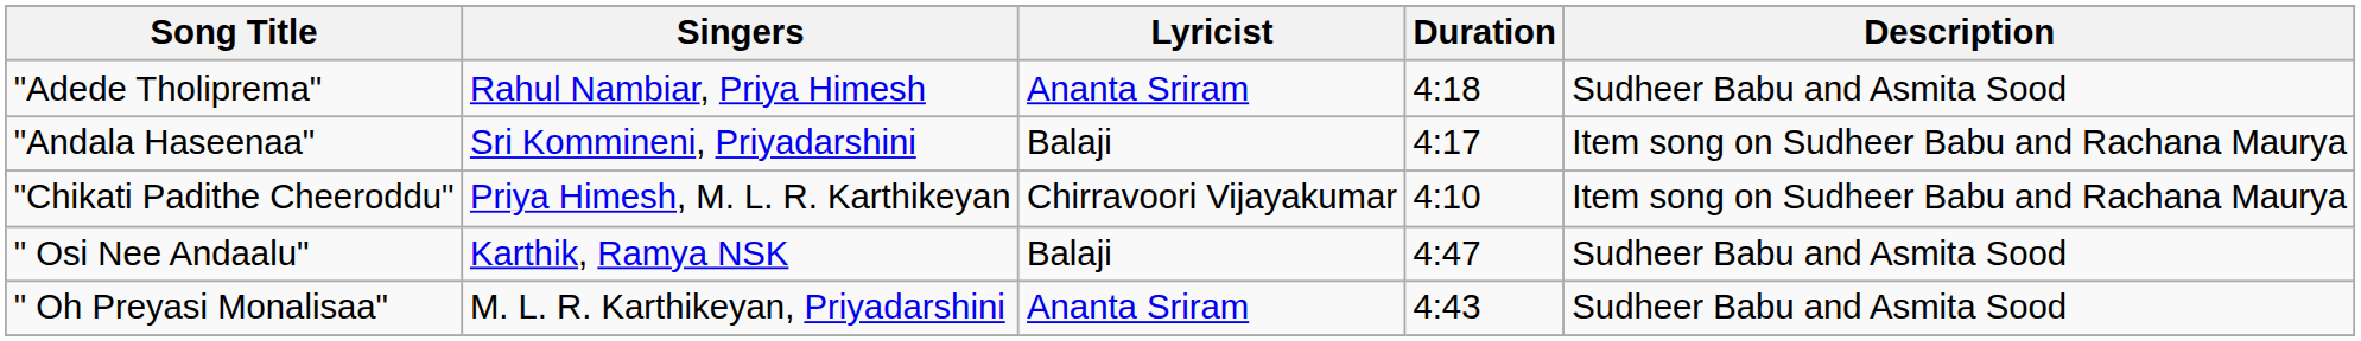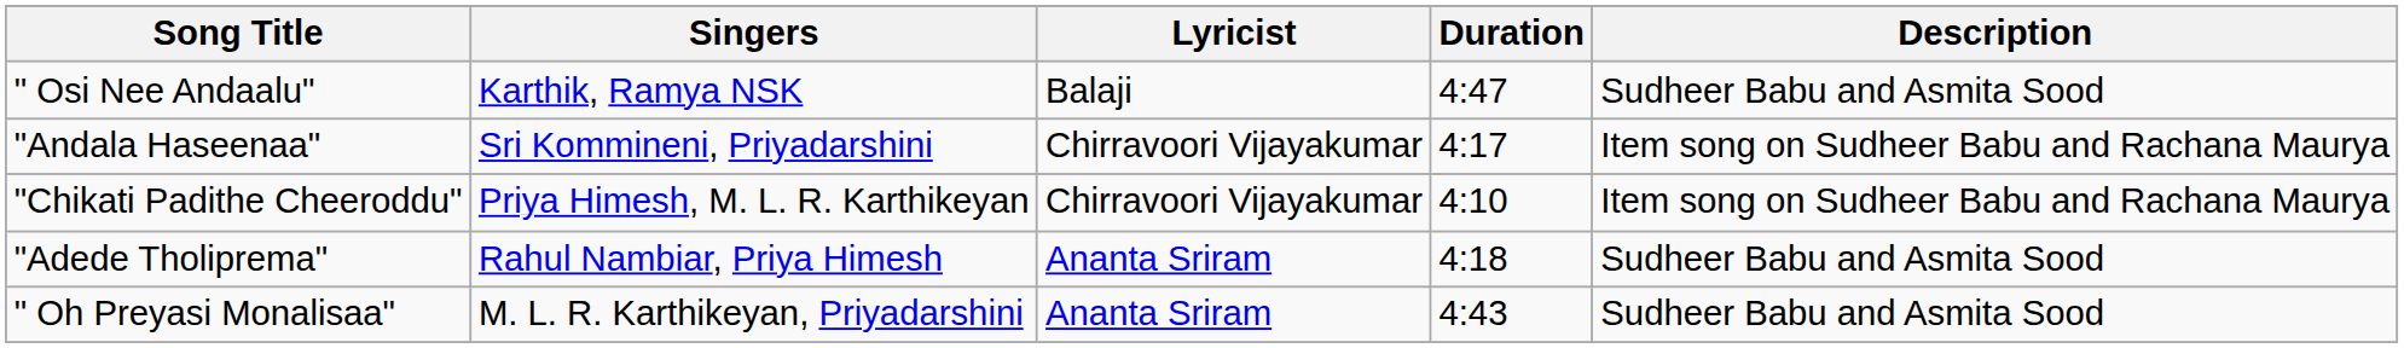rows swapped: "Adede Tholiprema" <-> " Osi Nee Andaalu"
"Andala Haseenaa" | Lyricist: Balaji -> Chirravoori Vijayakumar
